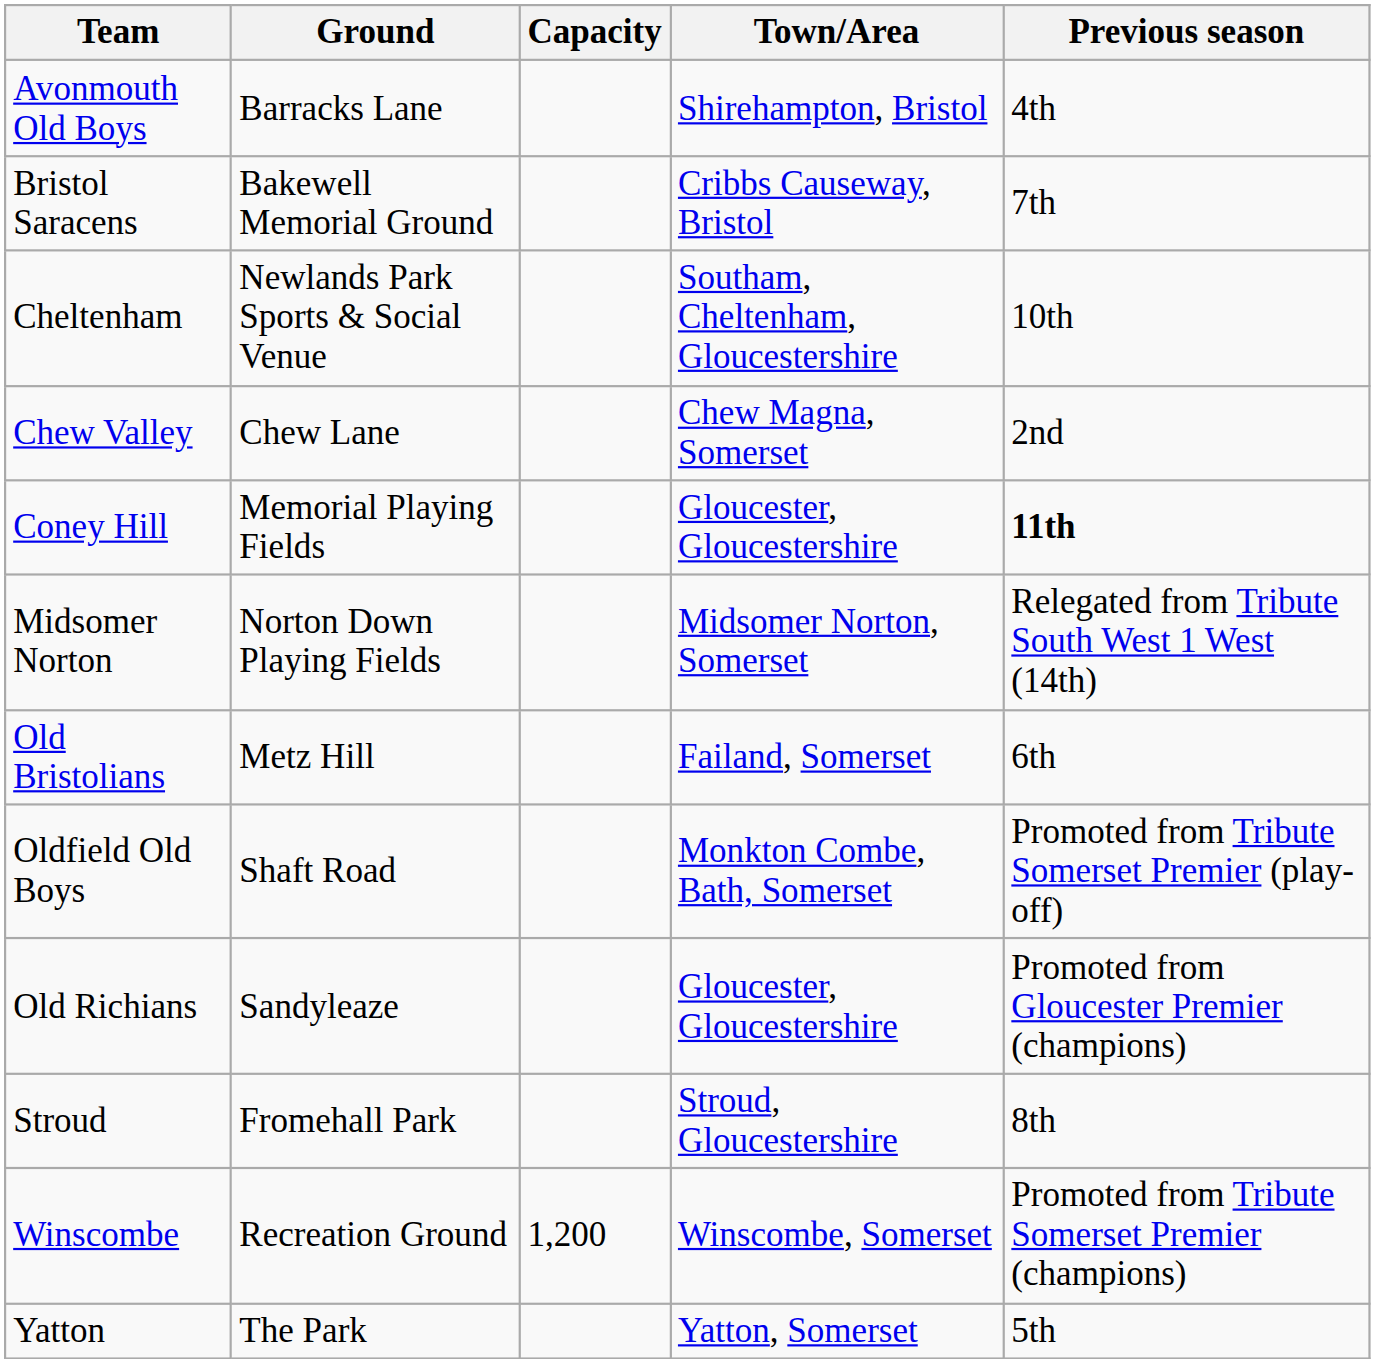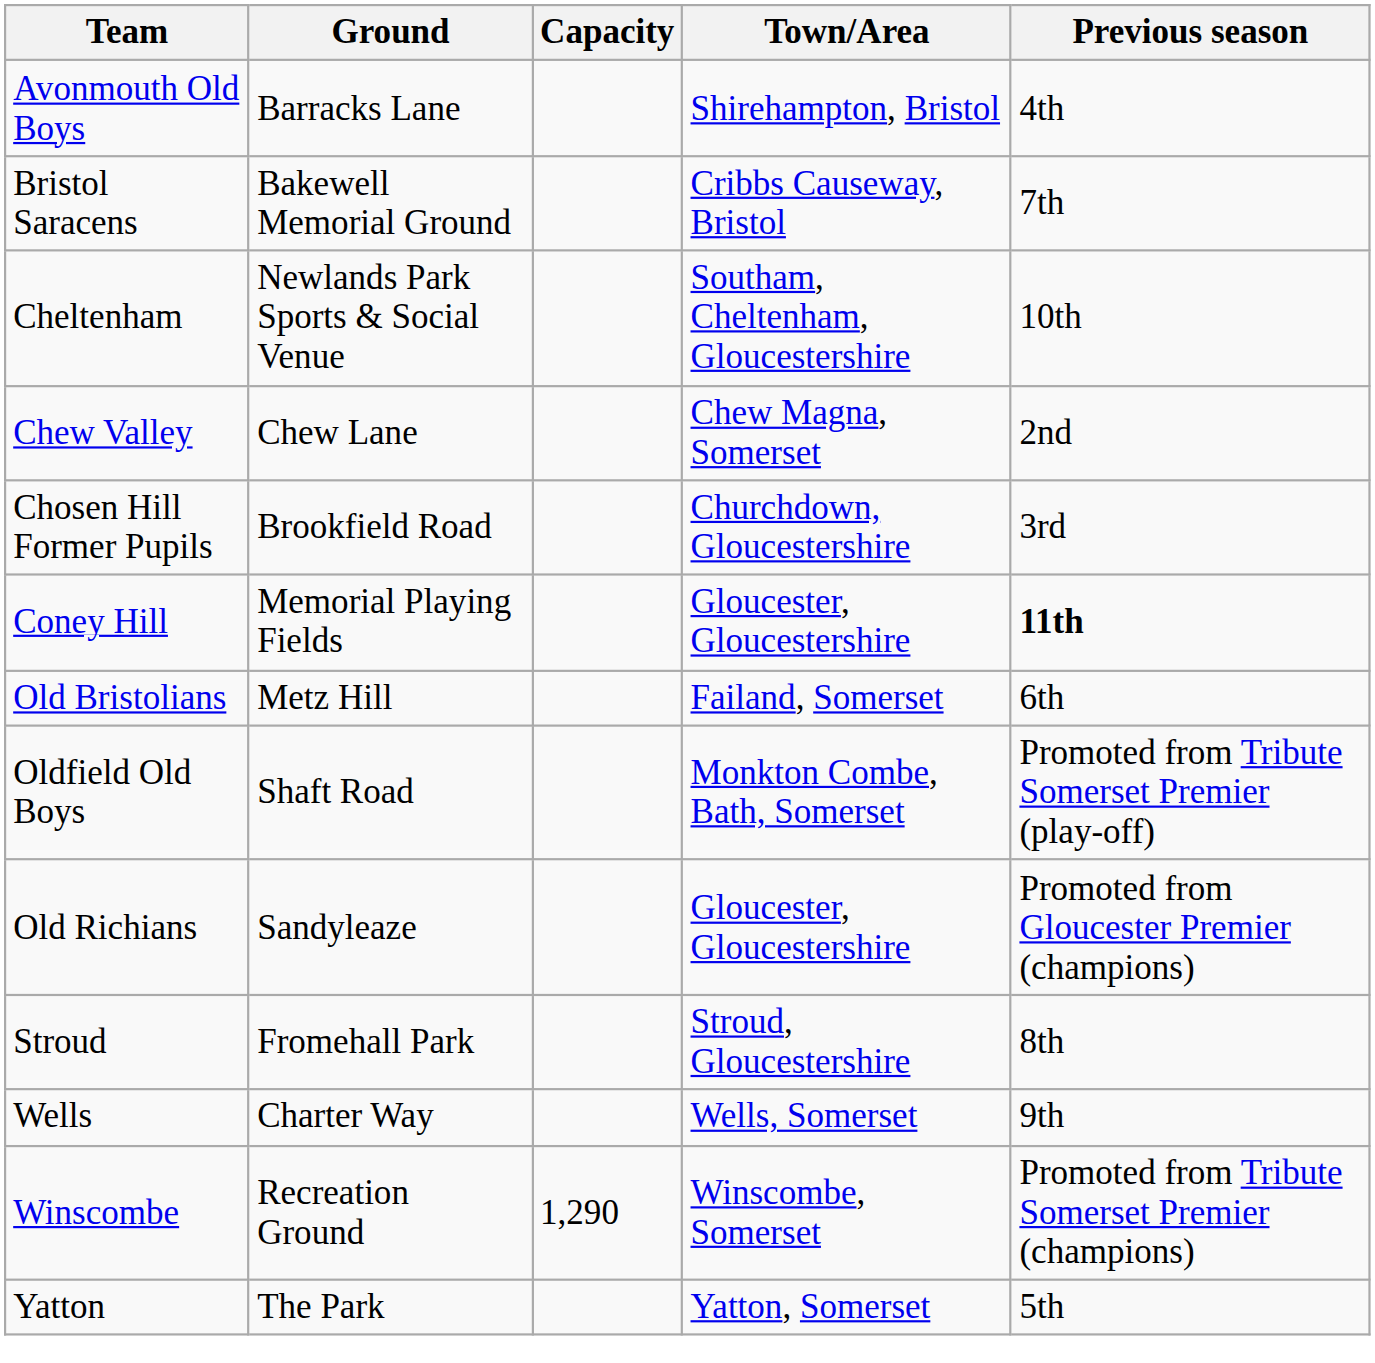+ row: Chosen Hill Former Pupils | Brookfield Road | Churchdown, Gloucestershire | 3rd
- row: Midsomer Norton | Norton Down Playing Fields | Midsomer Norton, Somerset | Relegated from Tribute South West 1 West (14th)
+ row: Wells | Charter Way | Wells, Somerset | 9th
Winscombe | Capacity: 1,200 -> 1,290
